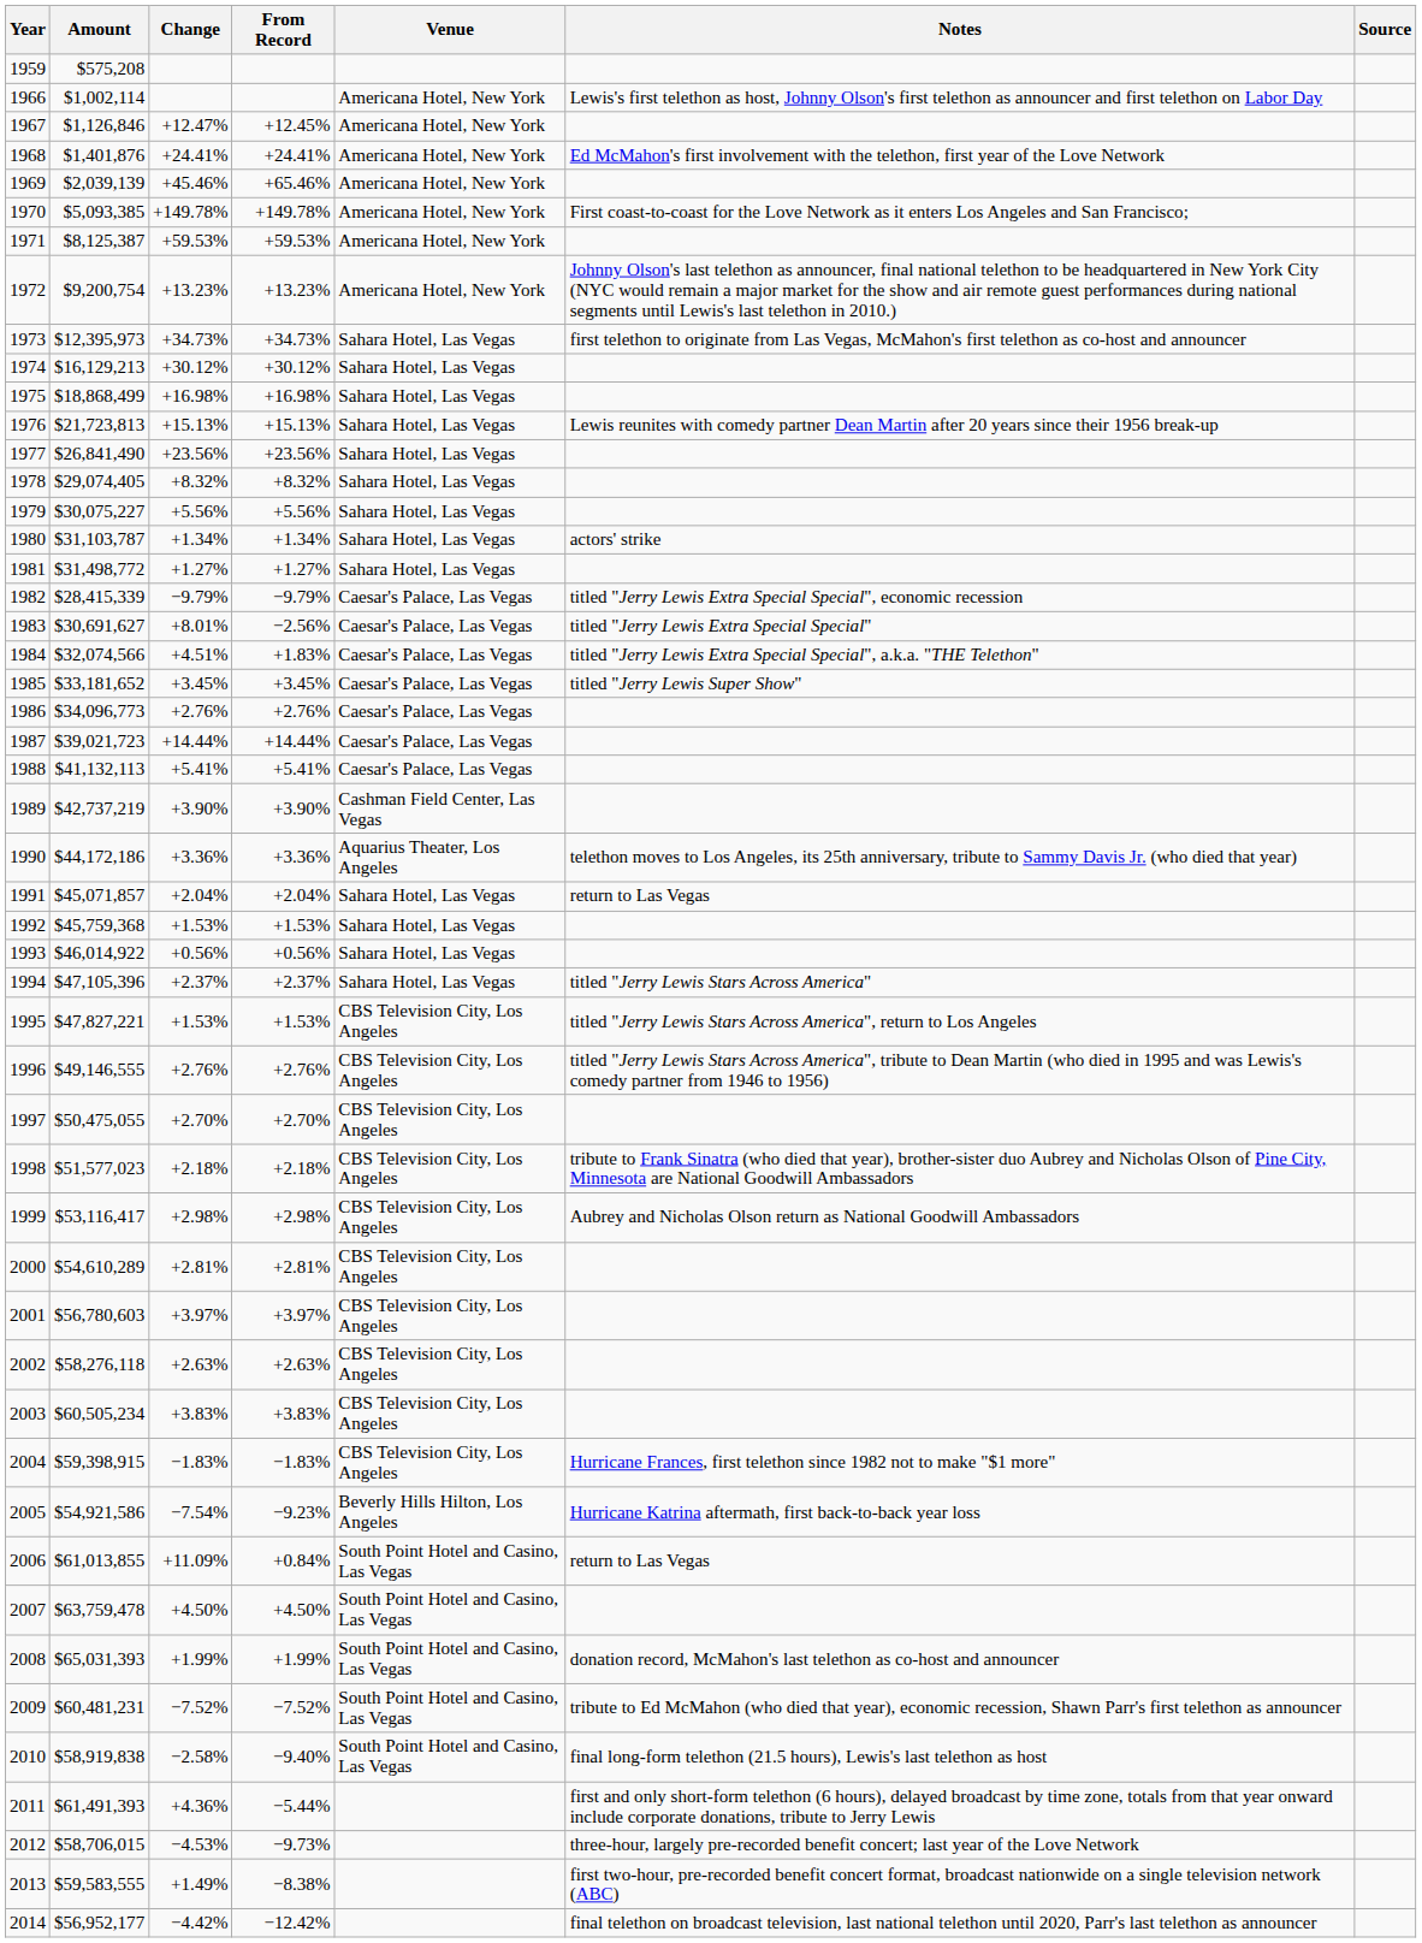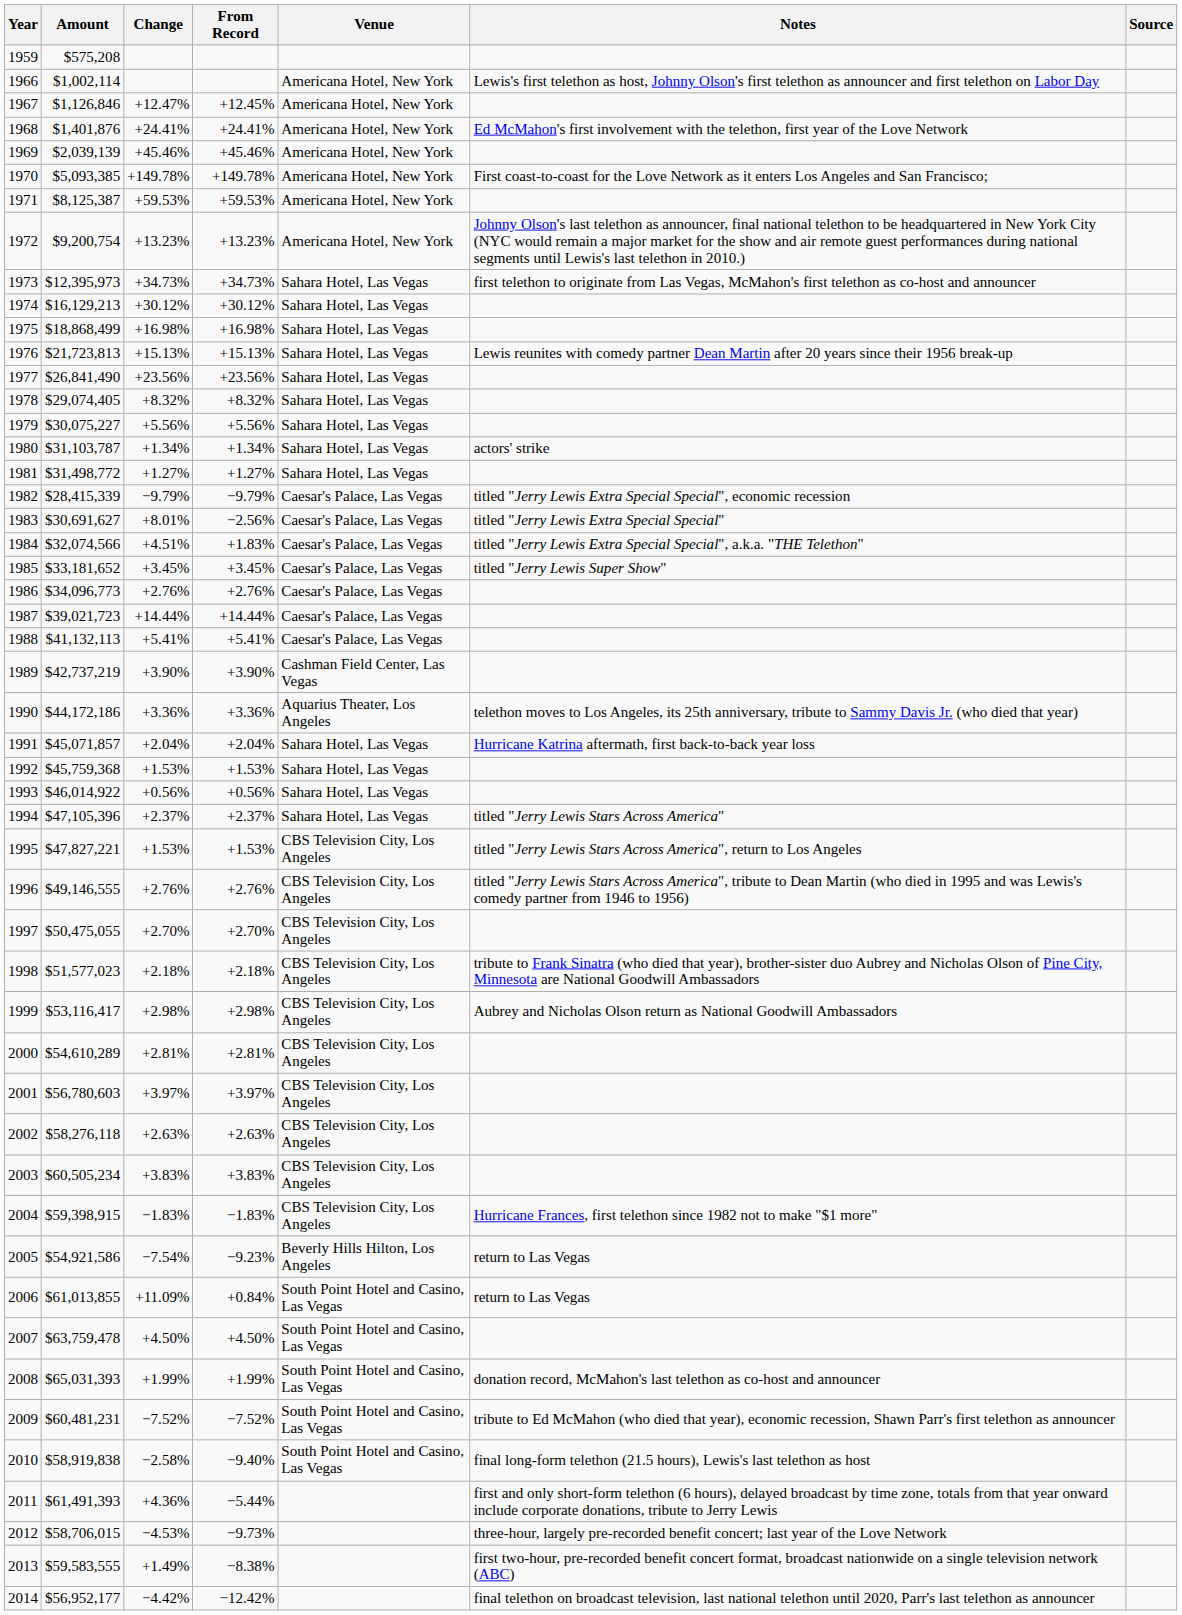1969 | From Record: +65.46% -> +45.46%
1991 | Notes: return to Las Vegas -> Hurricane Katrina aftermath, first back-to-back year loss
2005 | Notes: Hurricane Katrina aftermath, first back-to-back year loss -> return to Las Vegas
